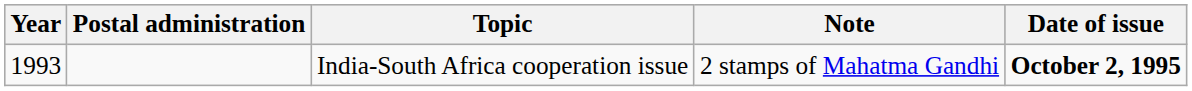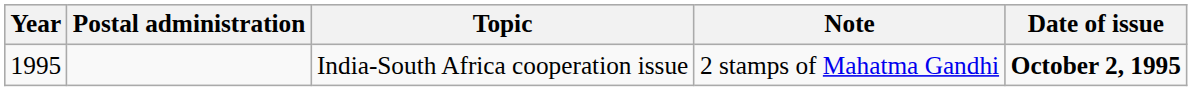India-South Africa cooperation issue | Year: 1993 -> 1995
